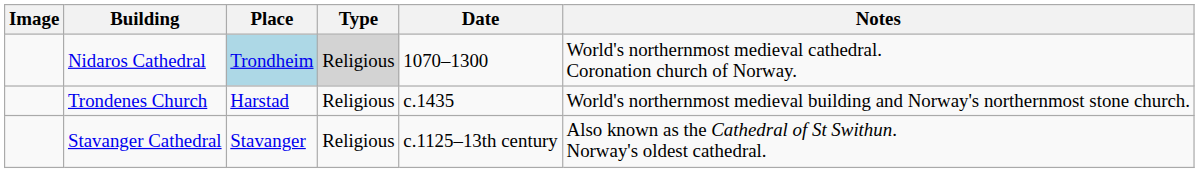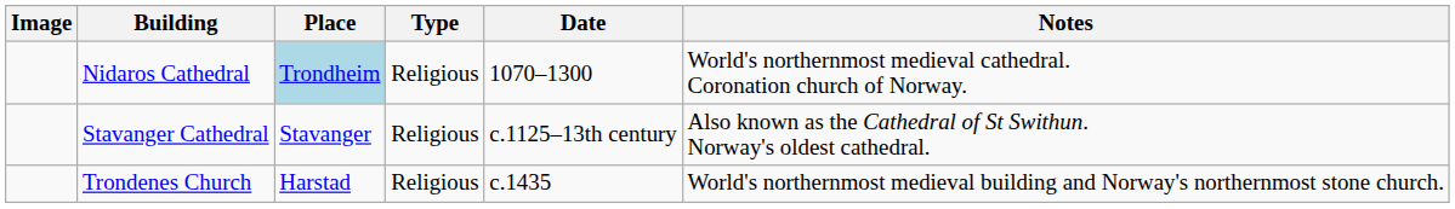Nidaros Cathedral | Type: lightgrey background -> no background
rows swapped: Stavanger Cathedral <-> Trondenes Church
